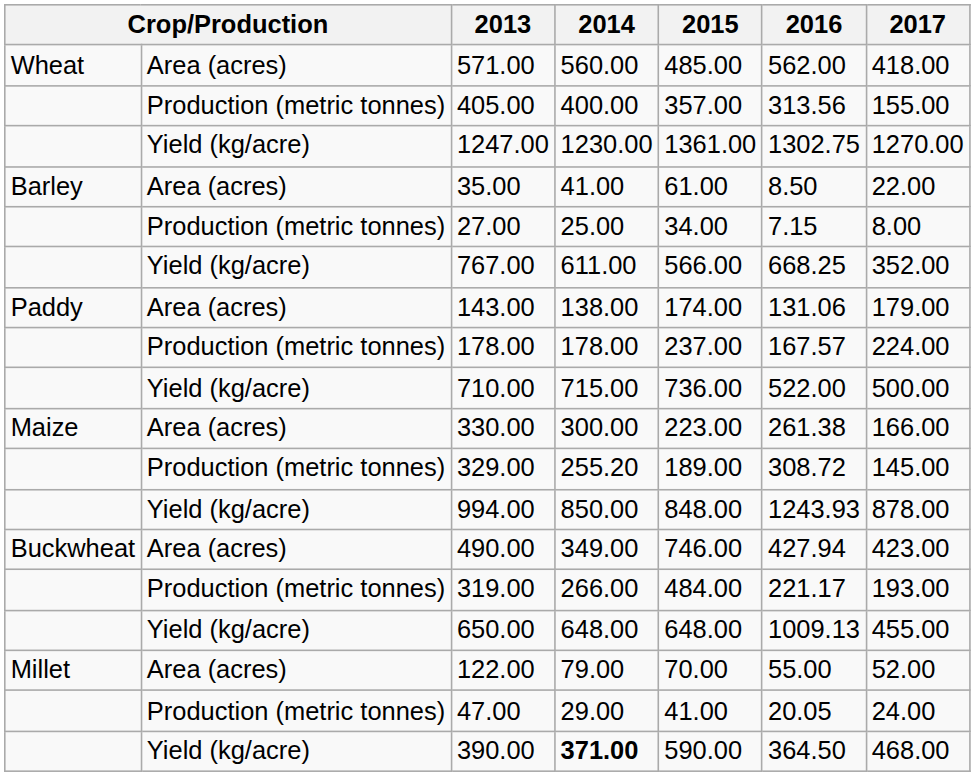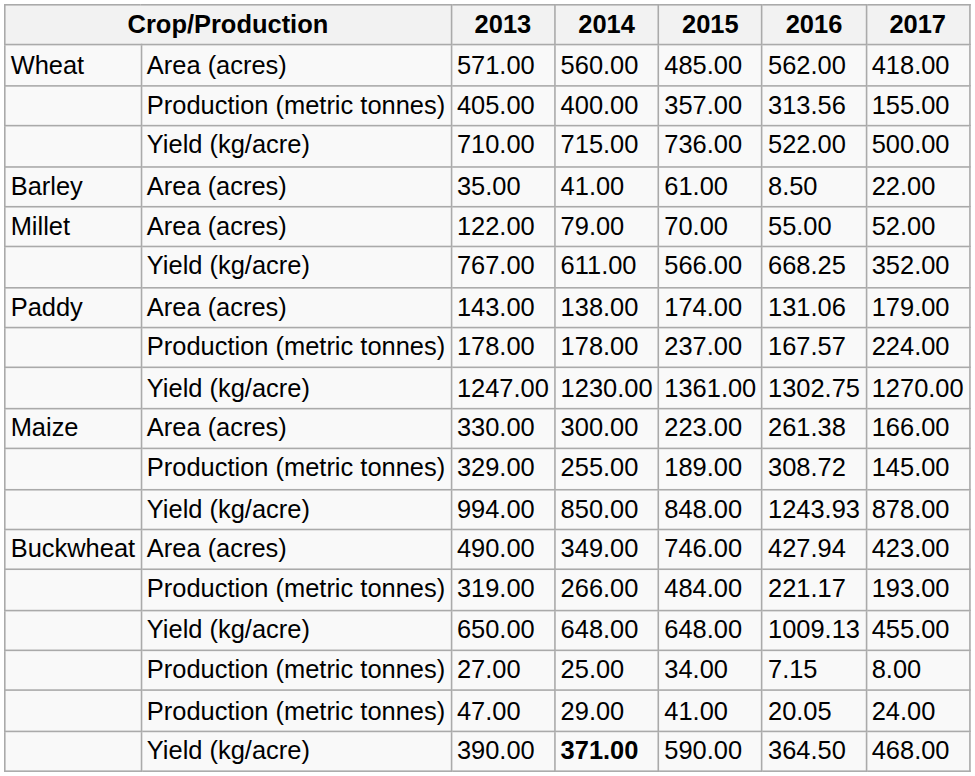rows swapped: 710.00 <-> 1247.00
rows swapped: 27.00 <-> 122.00
329.00 | 2014: 255.20 -> 255.00
